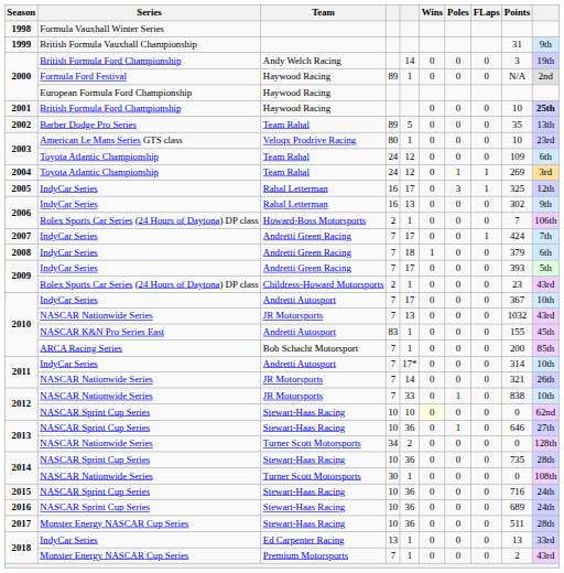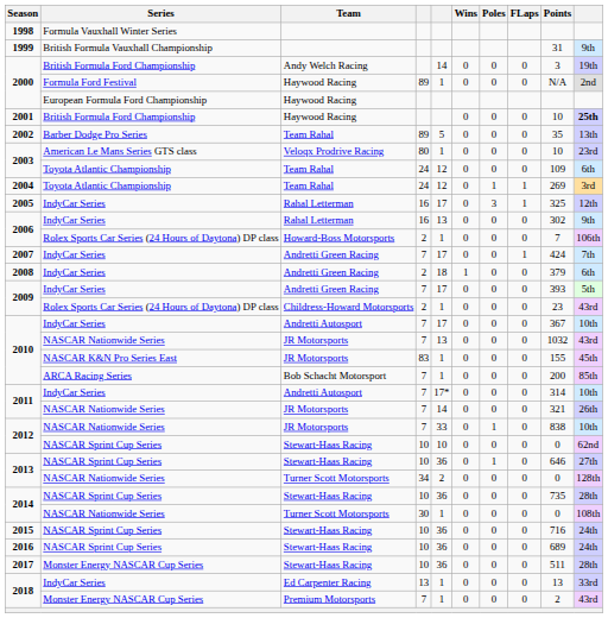2008 | column 4: 7 -> 2
2010 / NASCAR K&N Pro Series East | Team: Andretti Autosport -> JR Motorsports
2012 / NASCAR Sprint Cup Series | Wins: lightyellow background -> no background
